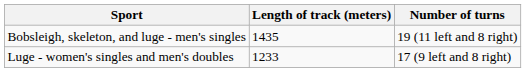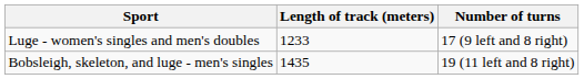rows swapped: Bobsleigh, skeleton, and luge - men's singles <-> Luge - women's singles and men's doubles
